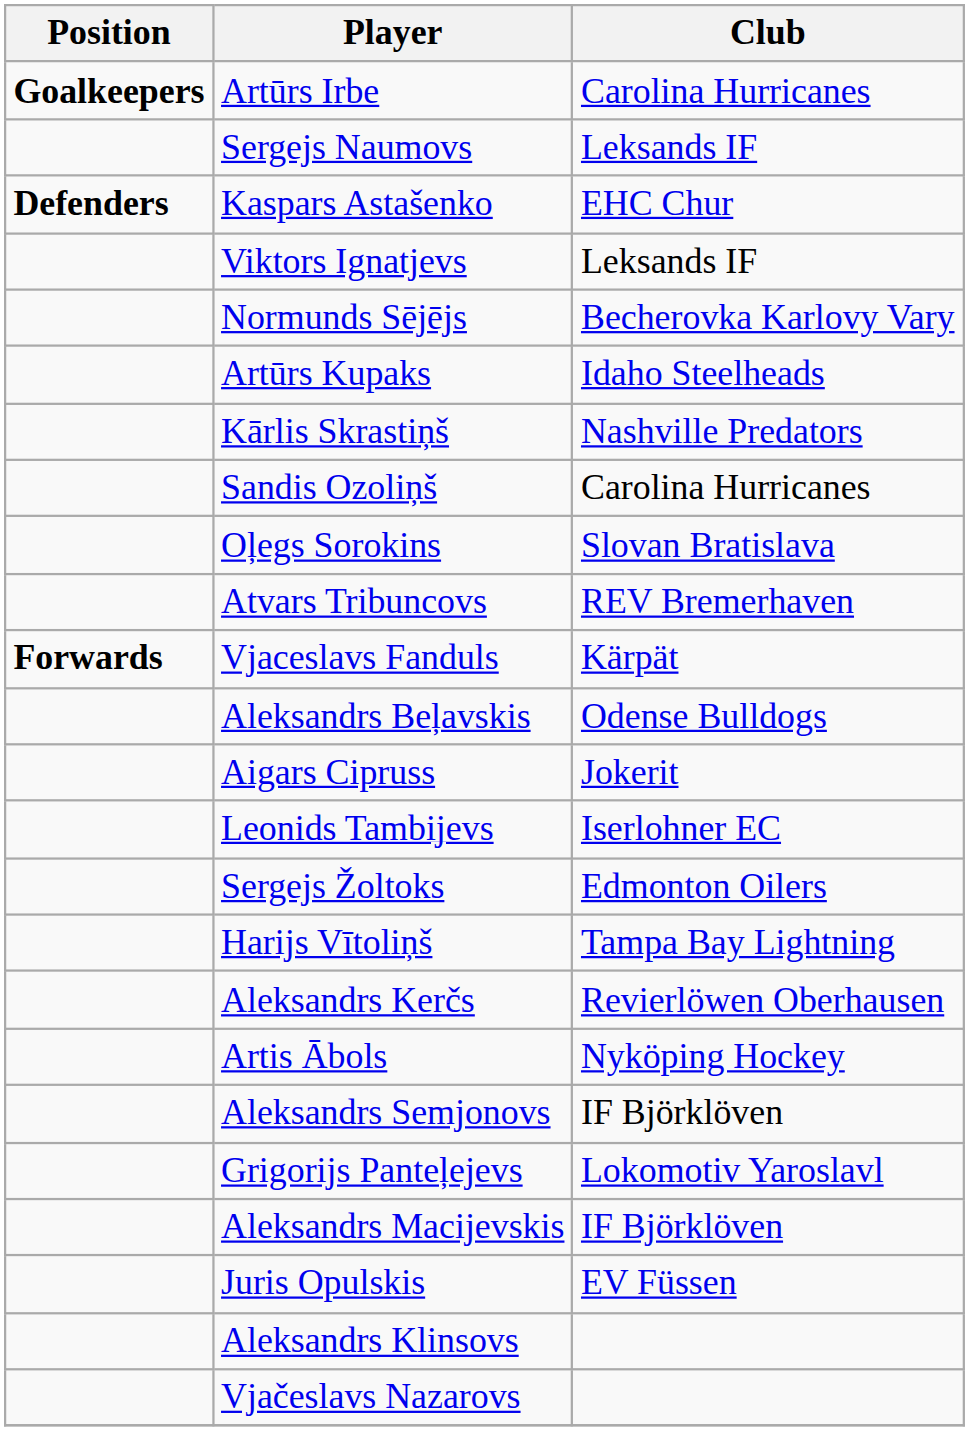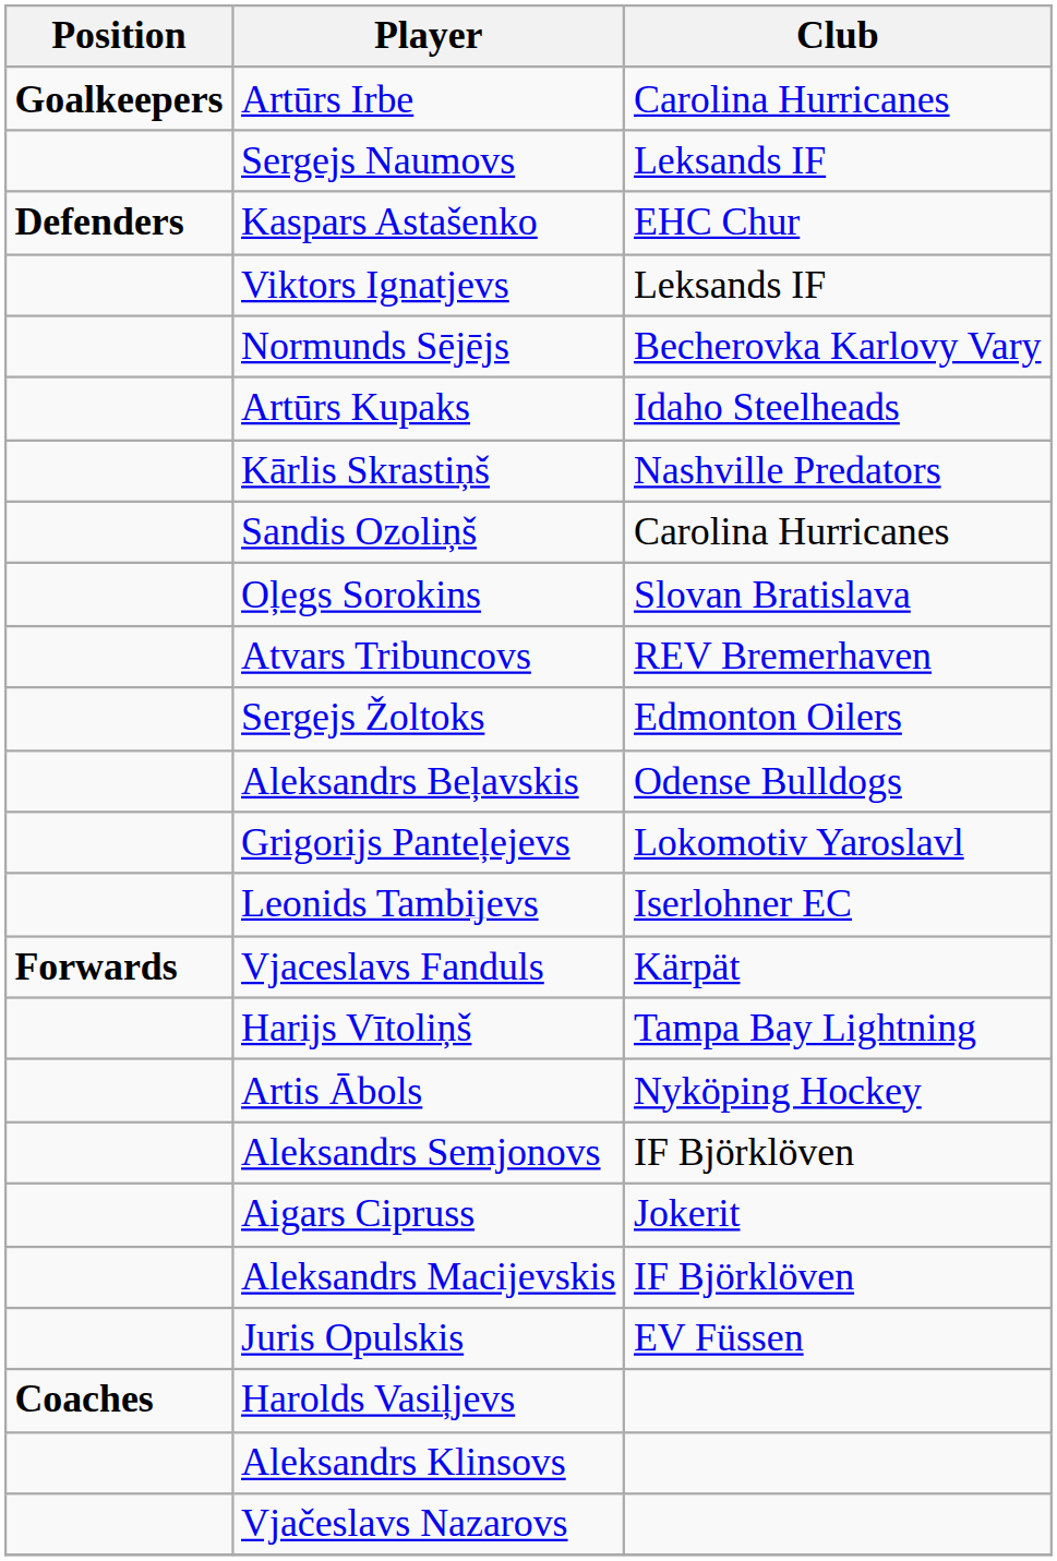rows swapped: Vjaceslavs Fanduls <-> Sergejs Žoltoks
rows swapped: Grigorijs Panteļejevs <-> Aigars Cipruss
- row: Aleksandrs Kerčs | Revierlöwen Oberhausen
+ row: Coaches | Harolds Vasiļjevs
